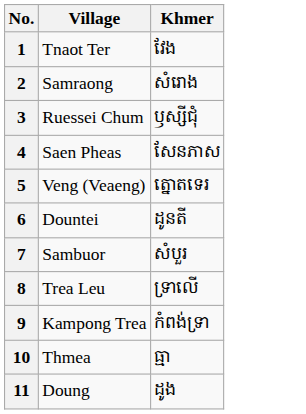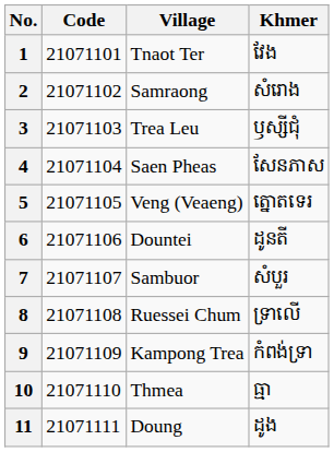+ column: Code | 21071101 | 21071102 | 21071103 | 21071104 | 21071105 | 21071106 | 21071107 | 21071108 | 21071109 | 21071110 | 21071111
3 | Village: Ruessei Chum -> Trea Leu
8 | Village: Trea Leu -> Ruessei Chum
